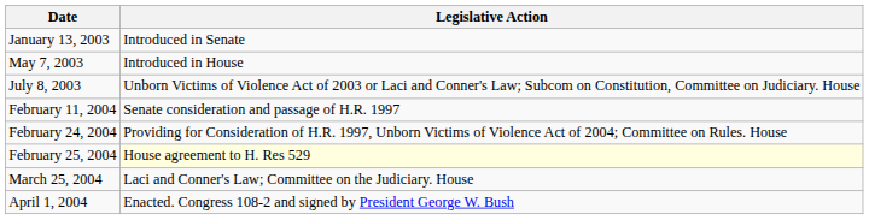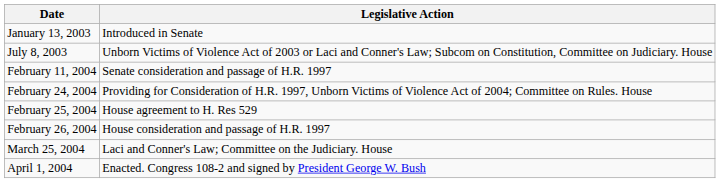- row: May 7, 2003 | Introduced in House
February 25, 2004 | Legislative Action: lightyellow background -> no background
+ row: February 26, 2004 | House consideration and passage of H.R. 1997
